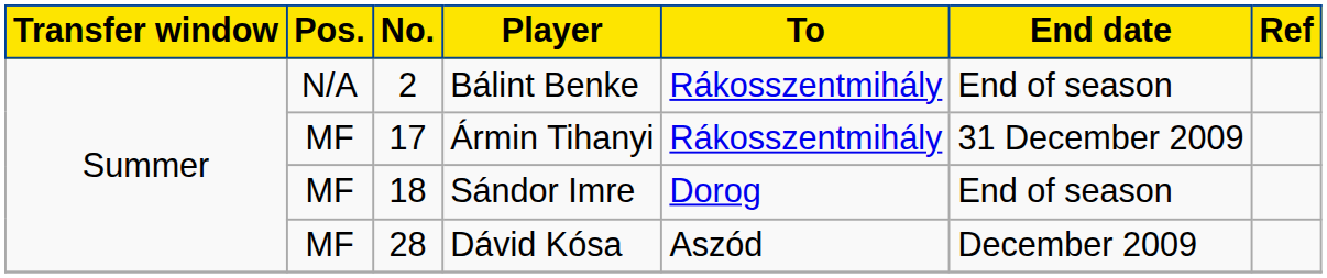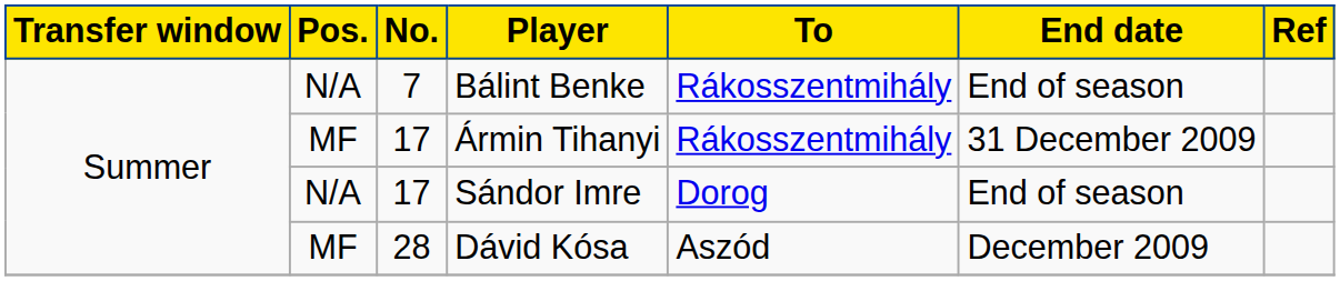Bálint Benke | No.: 2 -> 7
Sándor Imre | Pos.: MF -> N/A
Sándor Imre | No.: 18 -> 17
